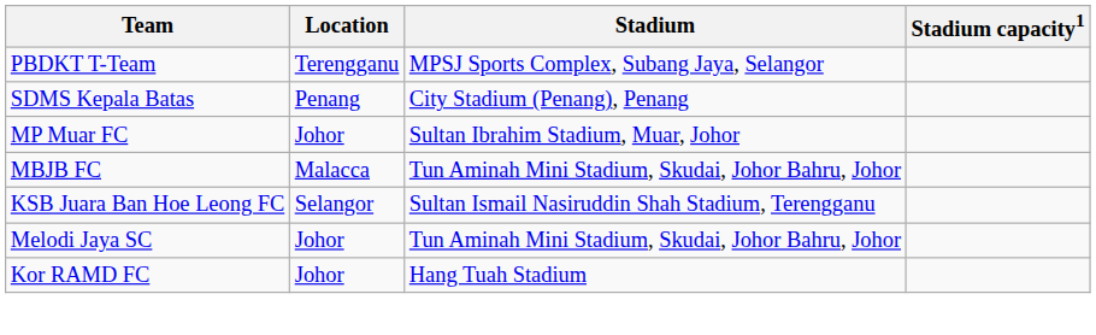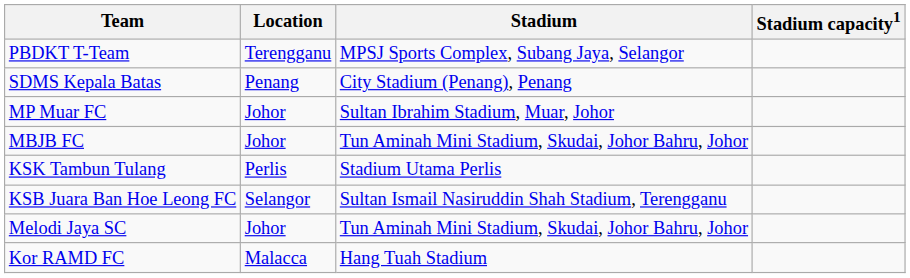MBJB FC | Location: Malacca -> Johor
+ row: KSK Tambun Tulang | Perlis | Stadium Utama Perlis
Kor RAMD FC | Location: Johor -> Malacca
